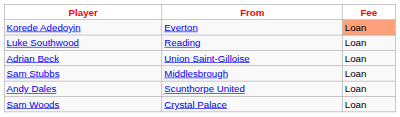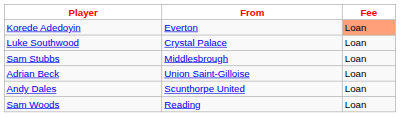Luke Southwood | From: Reading -> Crystal Palace
rows swapped: Sam Stubbs <-> Adrian Beck
Sam Woods | From: Crystal Palace -> Reading
